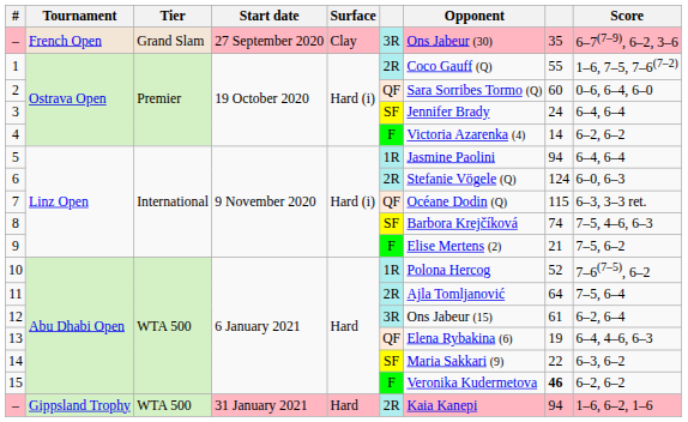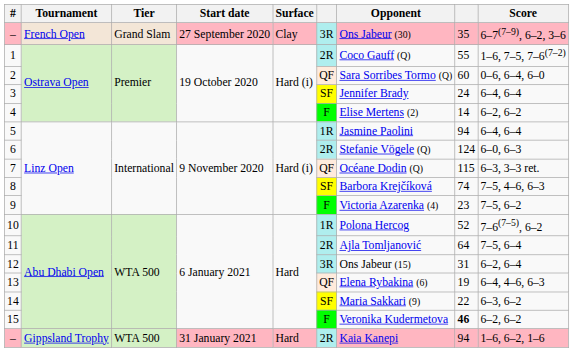4 | Opponent: Victoria Azarenka (4) -> Elise Mertens (2)
9 | Opponent: Elise Mertens (2) -> Victoria Azarenka (4)
9 | column 8: 21 -> 23
12 | column 8: 61 -> 31
